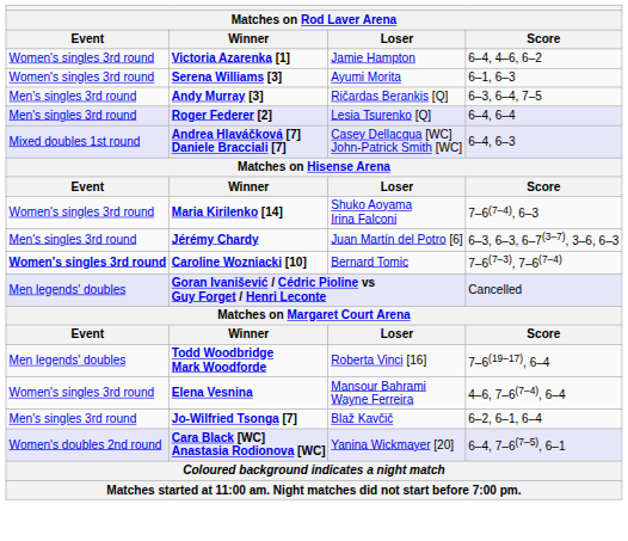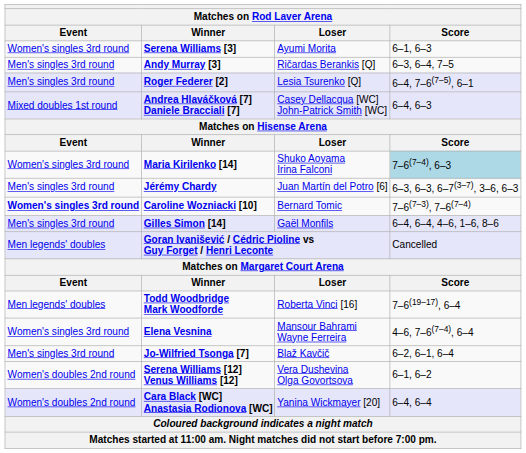- row: Women's singles 3rd round | Victoria Azarenka [1] | Jamie Hampton | 6–4, 4–6, 6–2
Roger Federer [2] | Score: 6–4, 6–4 -> 6–4, 7–6(7–5), 6–1
Maria Kirilenko [14] | Score: no background -> lightblue background
+ row: Men's singles 3rd round | Gilles Simon [14] | Gaël Monfils | 6–4, 6–4, 4–6, 1–6, 8–6
+ row: Women's doubles 2nd round | Serena Williams [12] Venus Williams [12] | Vera Dushevina Olga Govortsova | 6–1, 6–2
Cara Black [WC] Anastasia Rodionova [WC] | Score: 6–4, 7–6(7–5), 6–1 -> 6–4, 6–4
